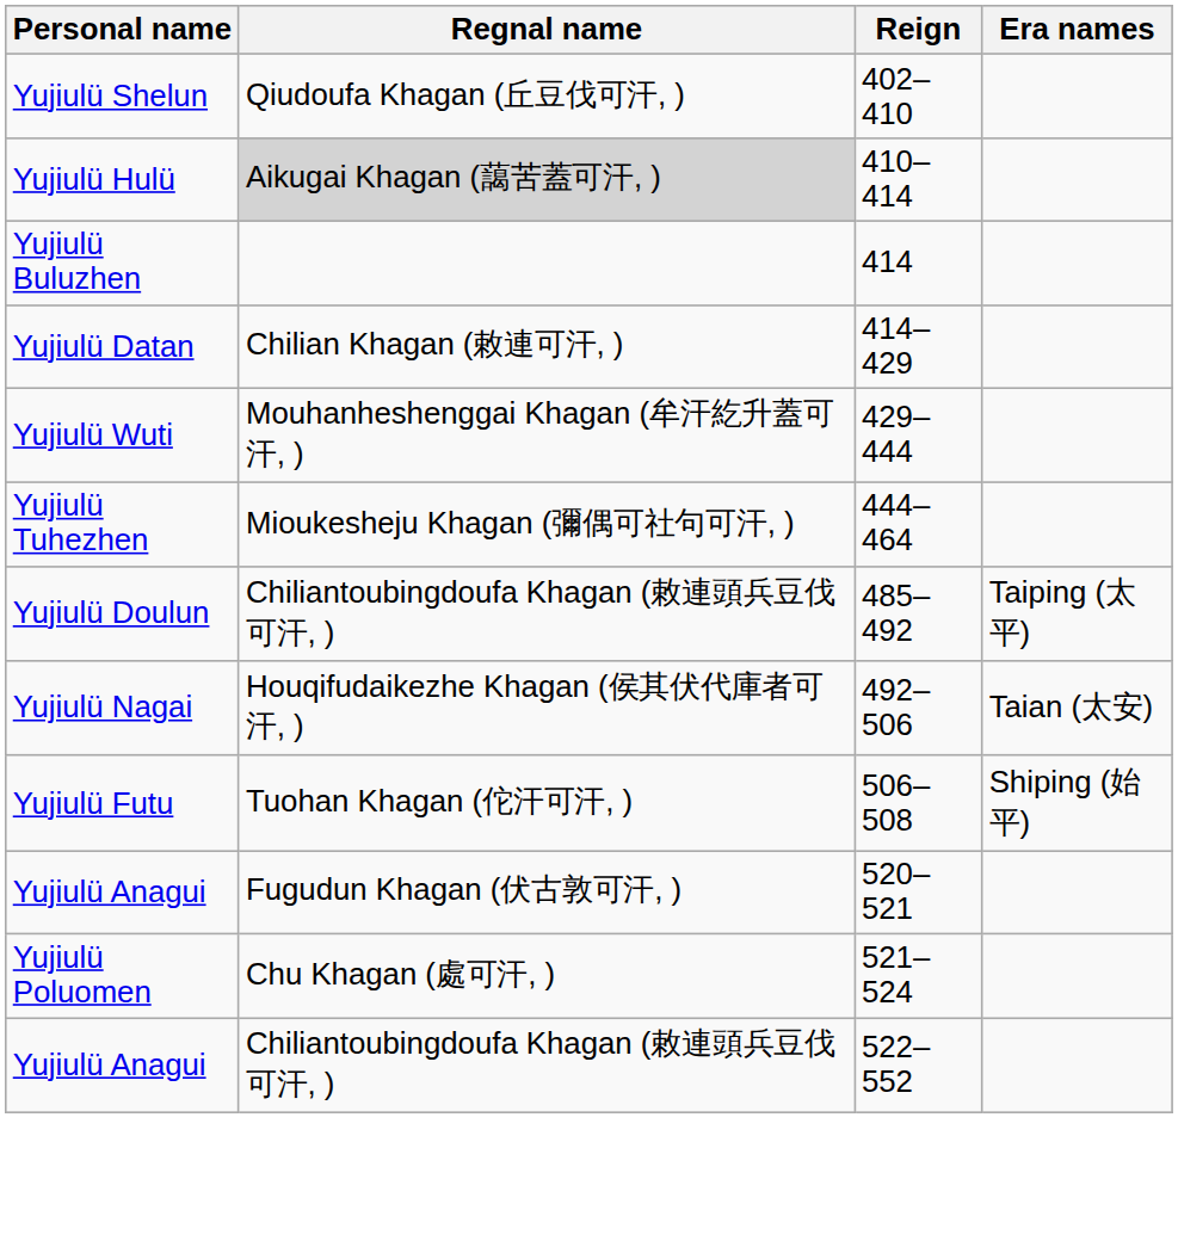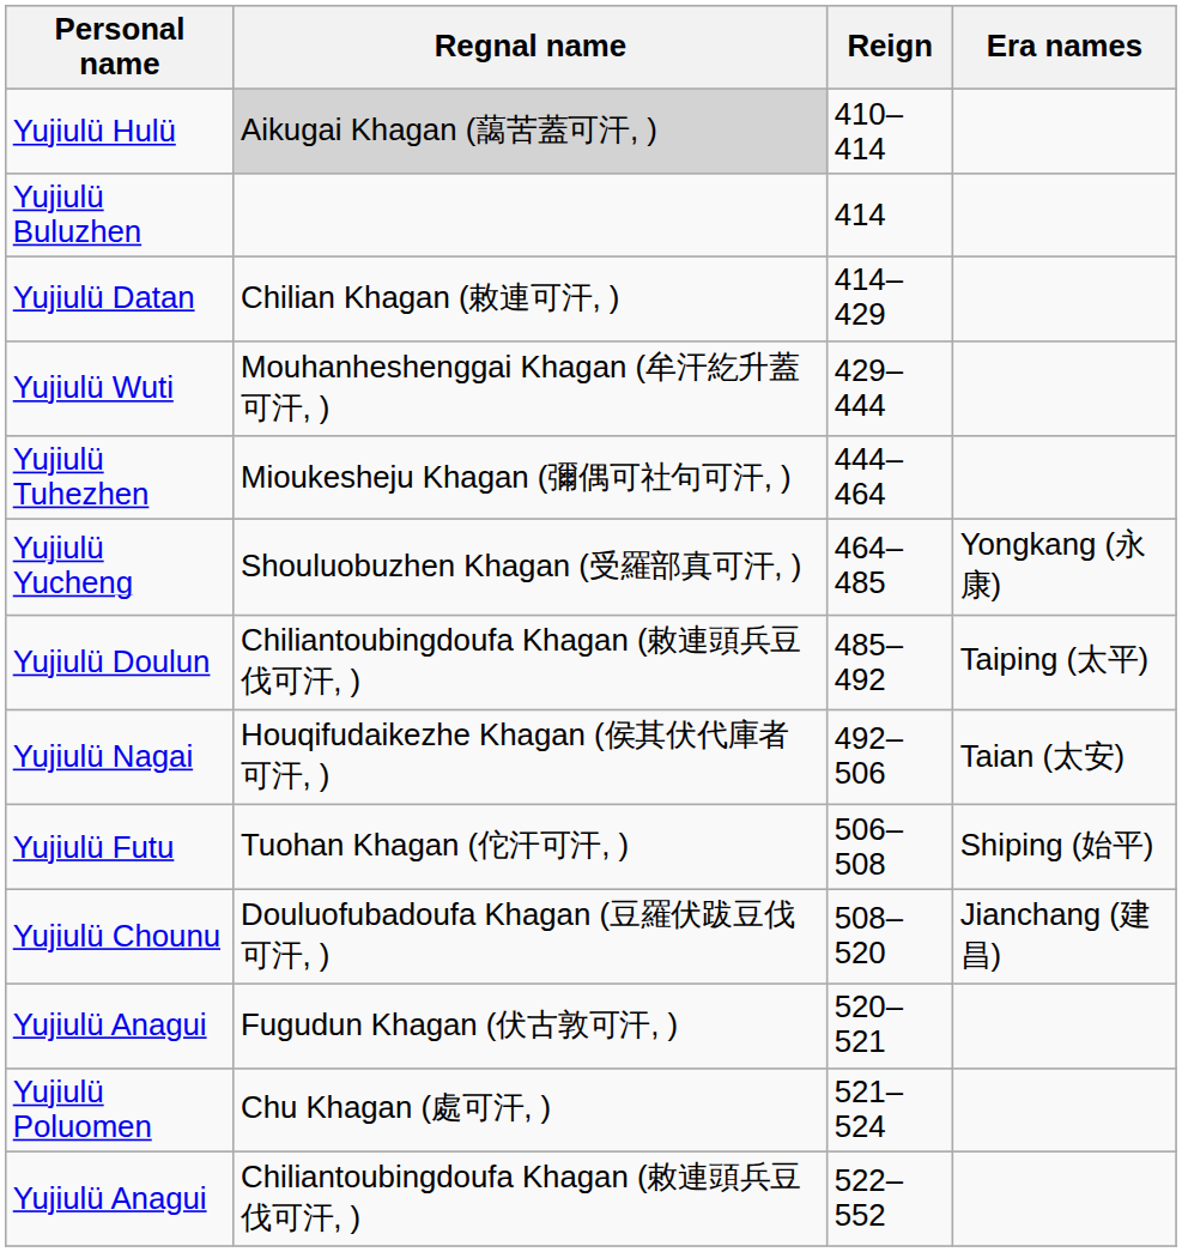- row: Yujiulü Shelun | Qiudoufa Khagan (丘豆伐可汗, ) | 402–410
+ row: Yujiulü Yucheng | Shouluobuzhen Khagan (受羅部真可汗, ) | 464–485 | Yongkang (永康)
+ row: Yujiulü Chounu | Douluofubadoufa Khagan (豆羅伏跋豆伐可汗, ) | 508–520 | Jianchang (建昌)
